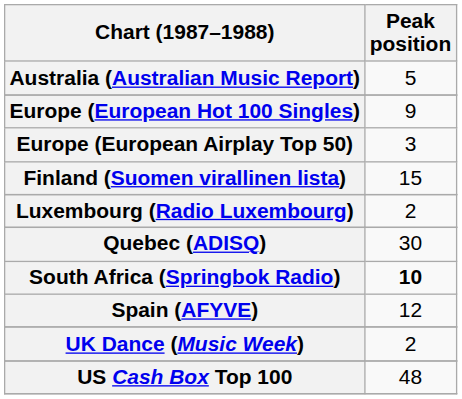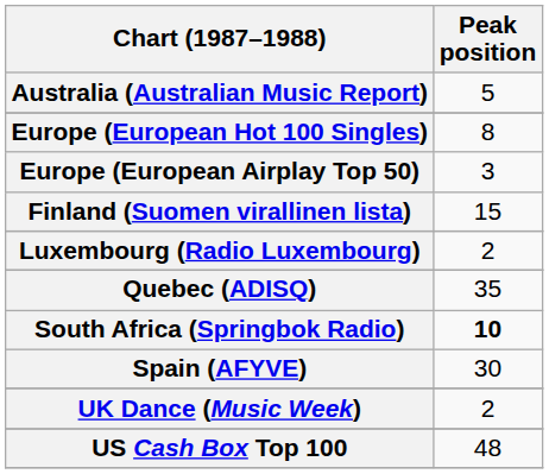Europe (European Hot 100 Singles) | Peak position: 9 -> 8
Quebec (ADISQ) | Peak position: 30 -> 35
Spain (AFYVE) | Peak position: 12 -> 30
